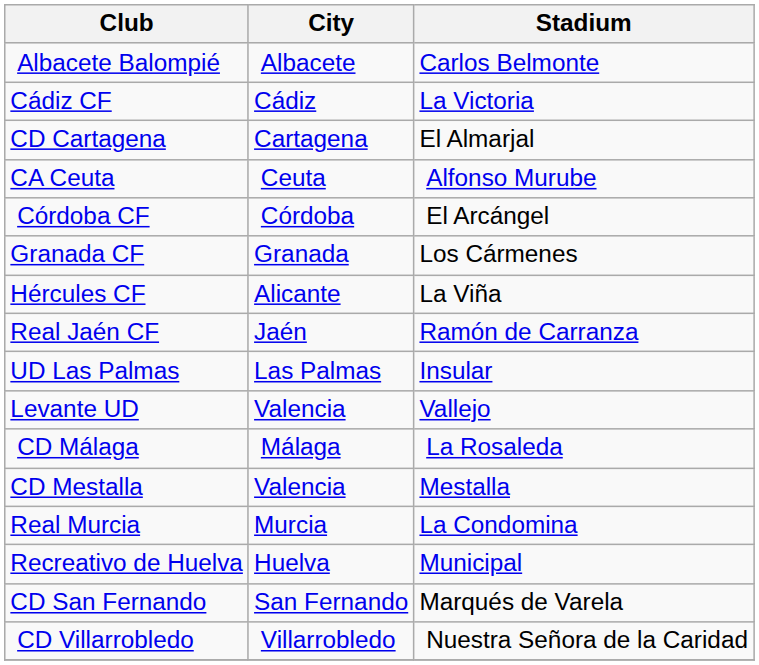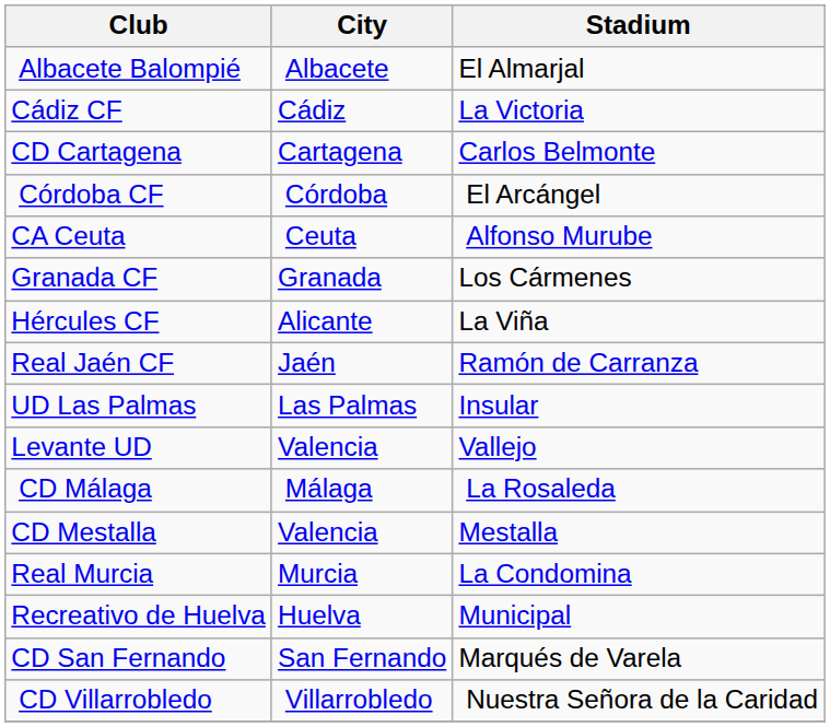Albacete Balompié | Stadium: Carlos Belmonte -> El Almarjal
CD Cartagena | Stadium: El Almarjal -> Carlos Belmonte
rows swapped: CA Ceuta <-> Córdoba CF
